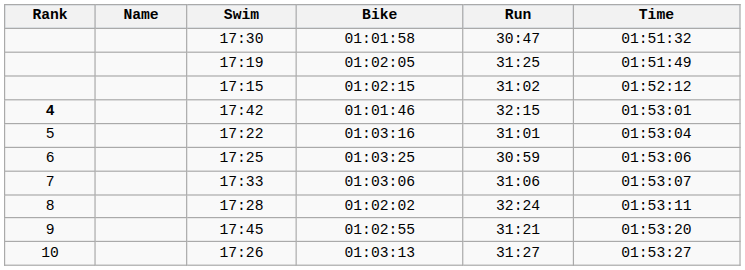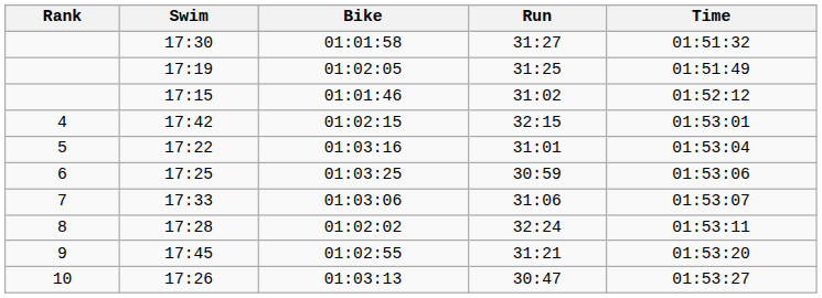- column: Name
17:30 | Run: 30:47 -> 31:27
17:15 | Bike: 01:02:15 -> 01:01:46
17:42 | Rank: bold -> normal
17:42 | Bike: 01:01:46 -> 01:02:15
17:26 | Run: 31:27 -> 30:47
